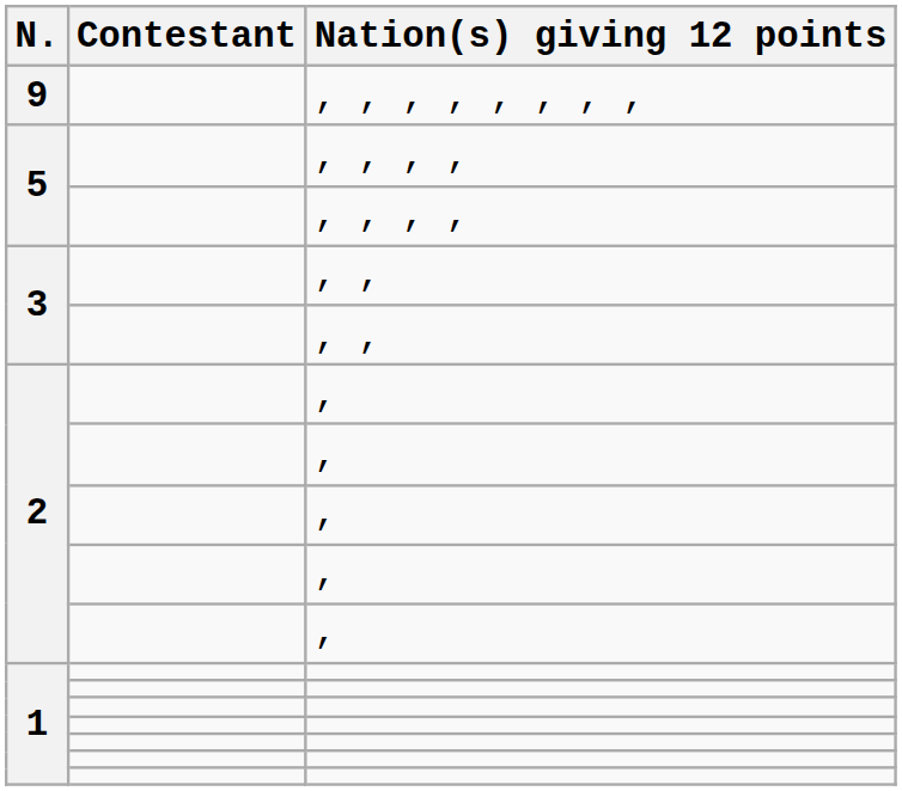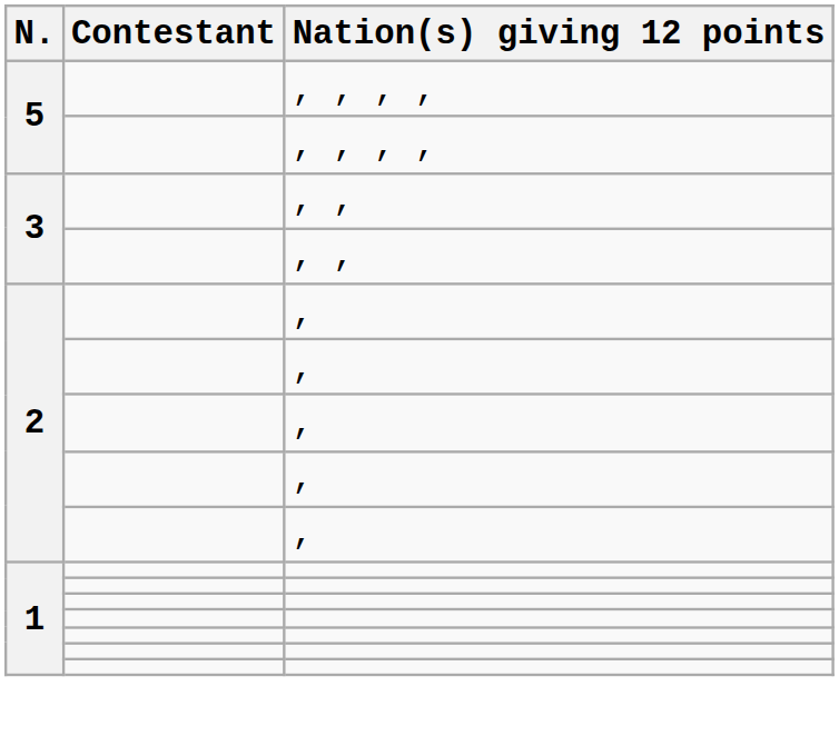- row: 9 | , , , , , , , ,
